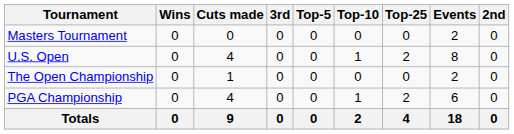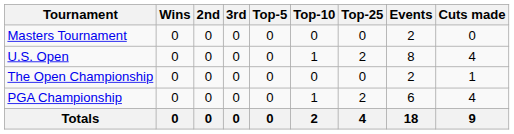columns swapped: 2nd <-> Cuts made
